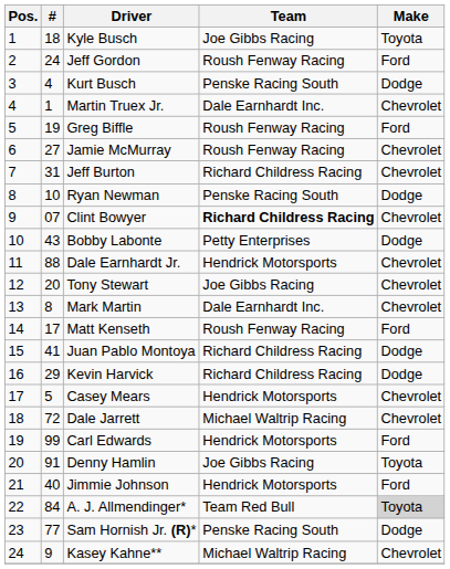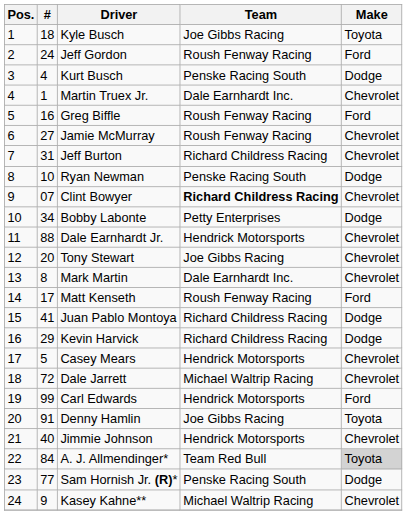Greg Biffle | #: 19 -> 16
Bobby Labonte | #: 43 -> 34
Jimmie Johnson | Make: Ford -> Chevrolet
